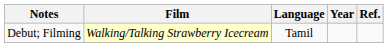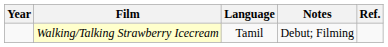columns swapped: Year <-> Notes
